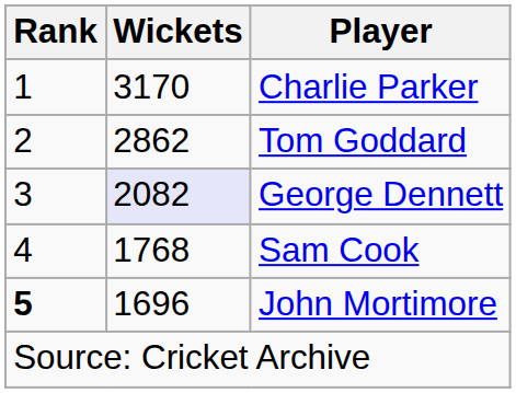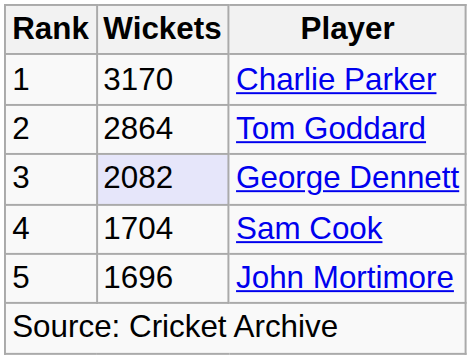Tom Goddard | Wickets: 2862 -> 2864
Sam Cook | Wickets: 1768 -> 1704
John Mortimore | Rank: bold -> normal
